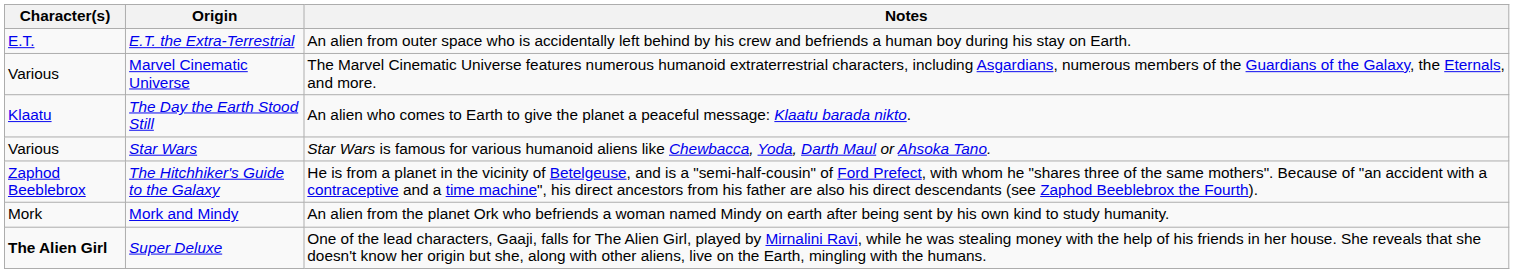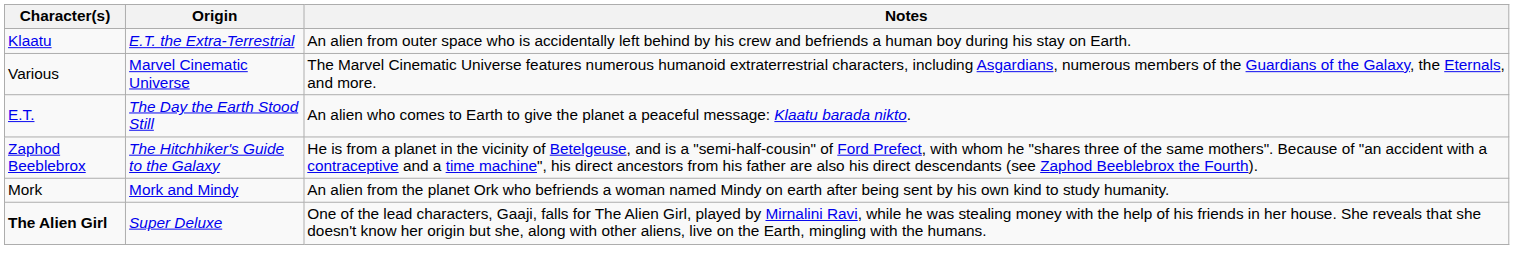E.T. the Extra-Terrestrial | Character(s): E.T. -> Klaatu
The Day the Earth Stood Still | Character(s): Klaatu -> E.T.
- row: Various | Star Wars | Star Wars is famous for various humanoid aliens like Chewbacca, Yoda, Darth Maul or Ahsoka Tano.
